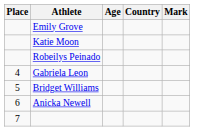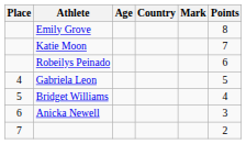+ column: Points | 8 | 7 | 6 | 5 | 4 | 3 | 2
